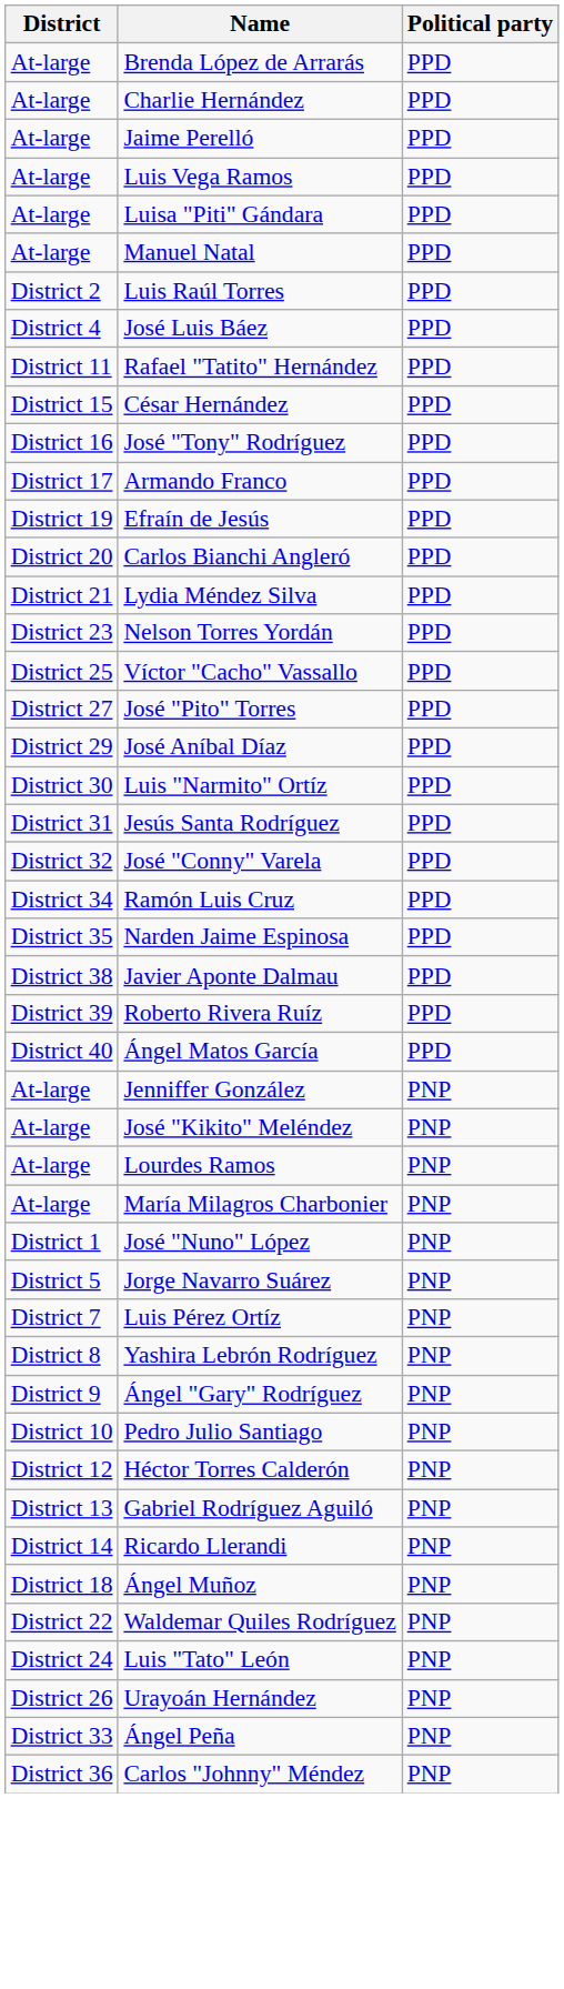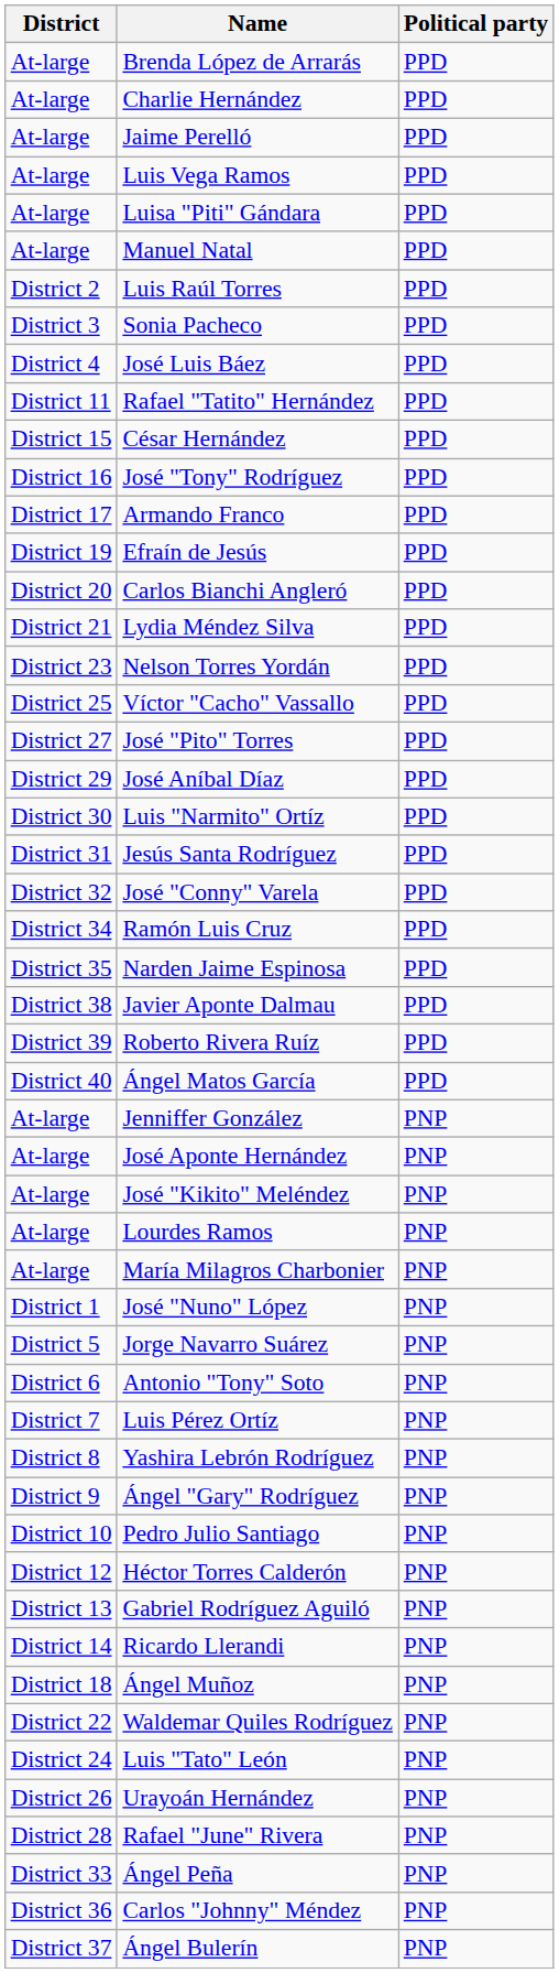+ row: District 3 | Sonia Pacheco | PPD
+ row: At-large | José Aponte Hernández | PNP
+ row: District 6 | Antonio "Tony" Soto | PNP
+ row: District 28 | Rafael "June" Rivera | PNP
+ row: District 37 | Ángel Bulerín | PNP
